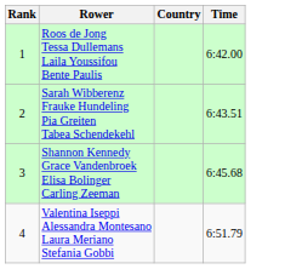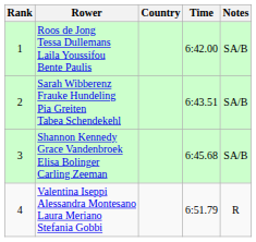+ column: Notes | SA/B | SA/B | SA/B | R
